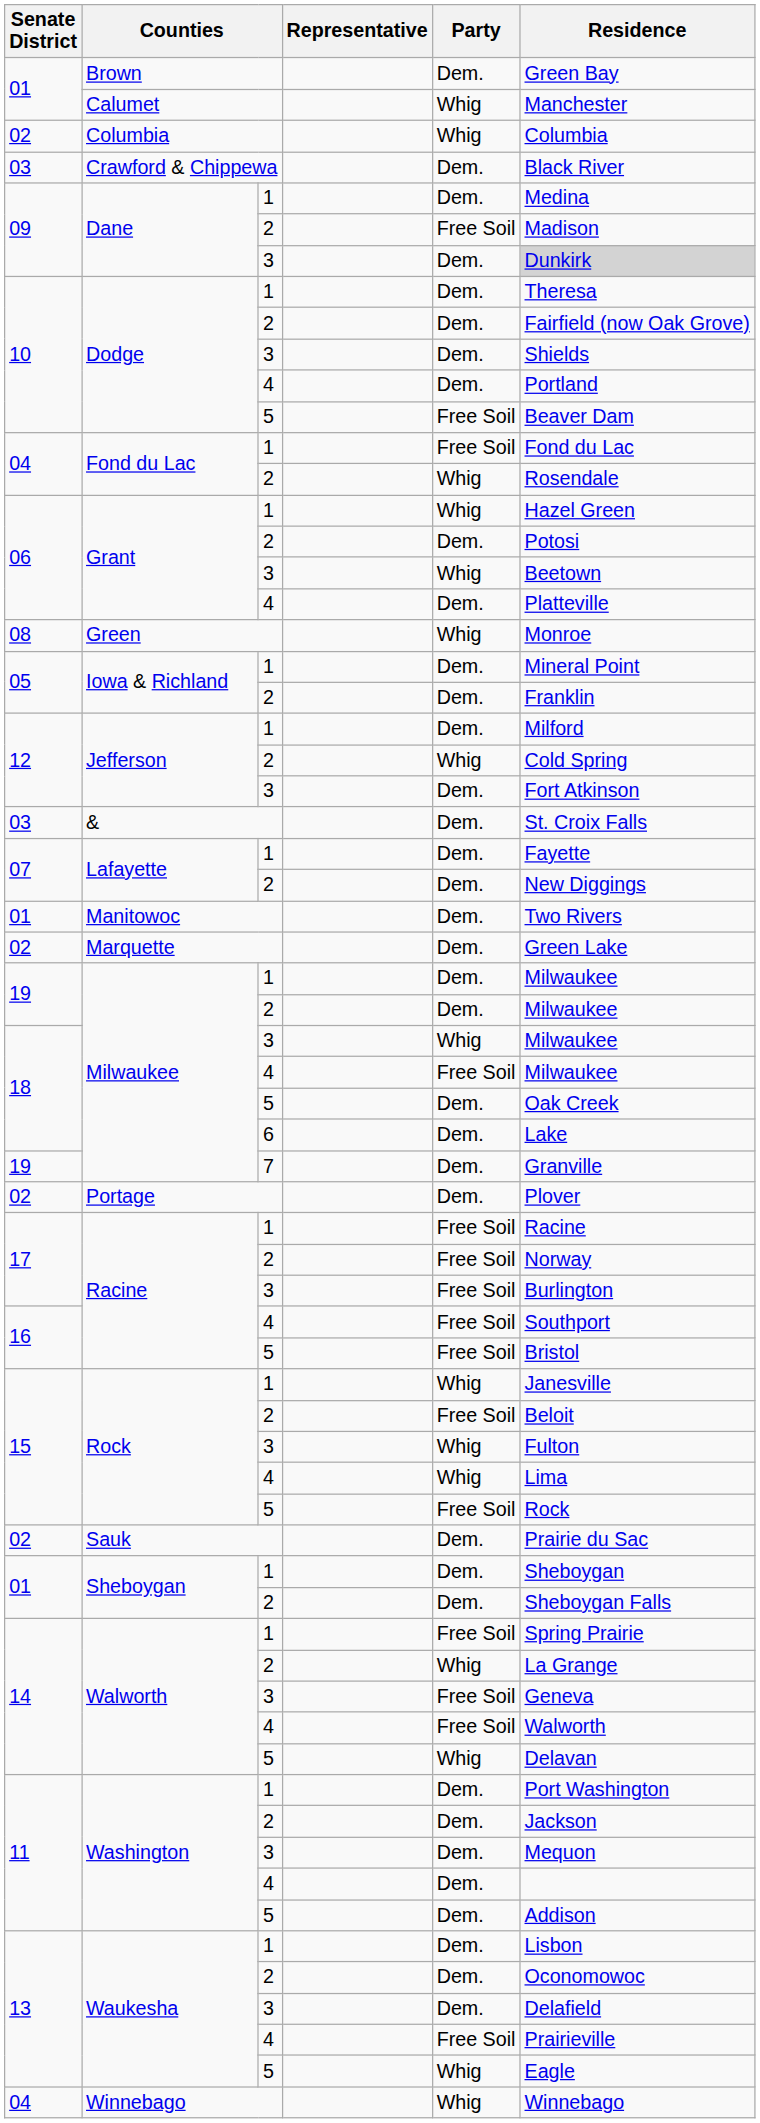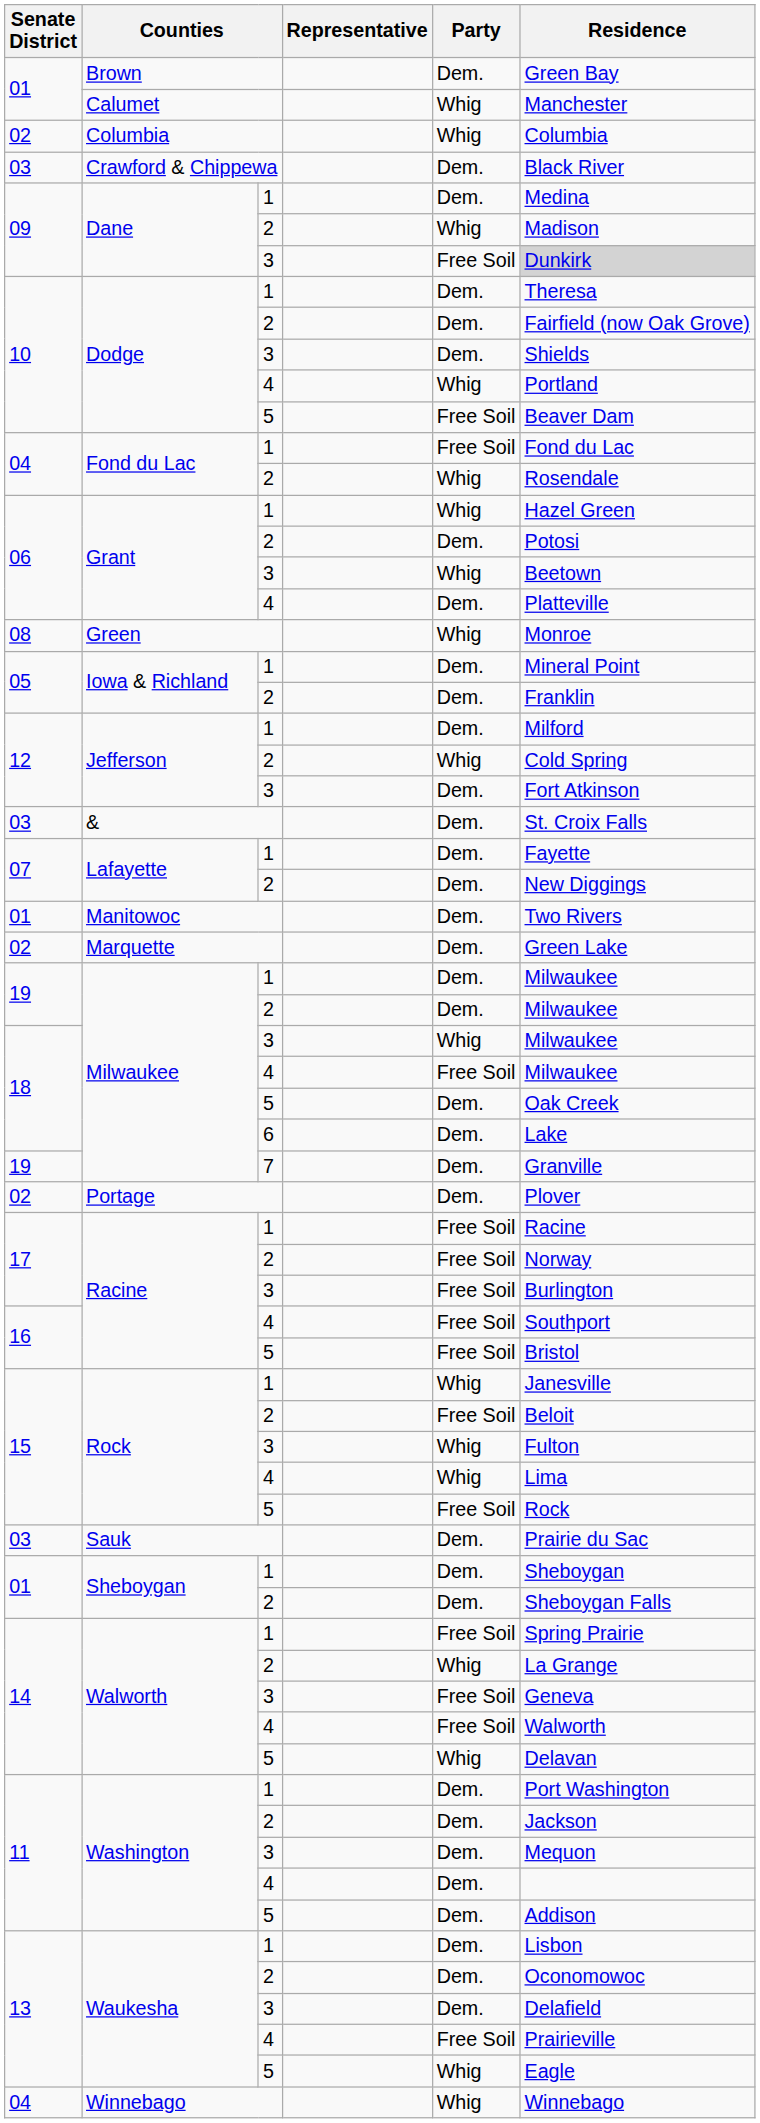Dane / 2 | Party: Free Soil -> Whig
Dane / 3 | Party: Dem. -> Free Soil
Dodge / 4 | Party: Dem. -> Whig
Sauk | Senate District: 02 -> 03
